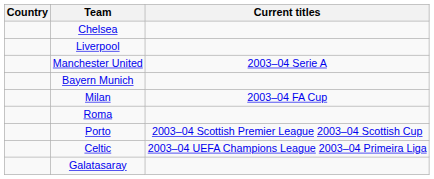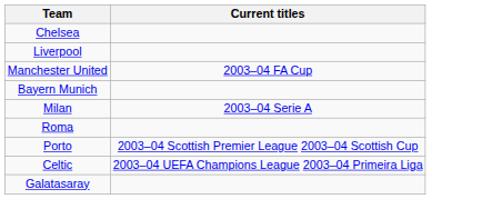- column: Country
Manchester United | Current titles: 2003–04 Serie A -> 2003–04 FA Cup
Milan | Current titles: 2003–04 FA Cup -> 2003–04 Serie A
